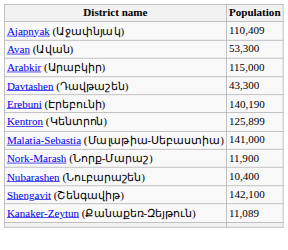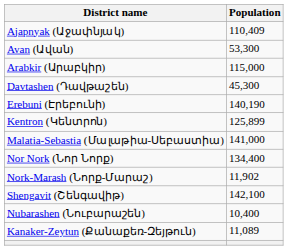Davtashen (Դավթաշեն) | Population: 43,300 -> 45,300
+ row: Nor Nork (Նոր Նորք) | 134,400
Nork-Marash (Նորք-Մարաշ) | Population: 11,900 -> 11,902
rows swapped: Nubarashen (Նուբարաշեն) <-> Shengavit (Շենգավիթ)
